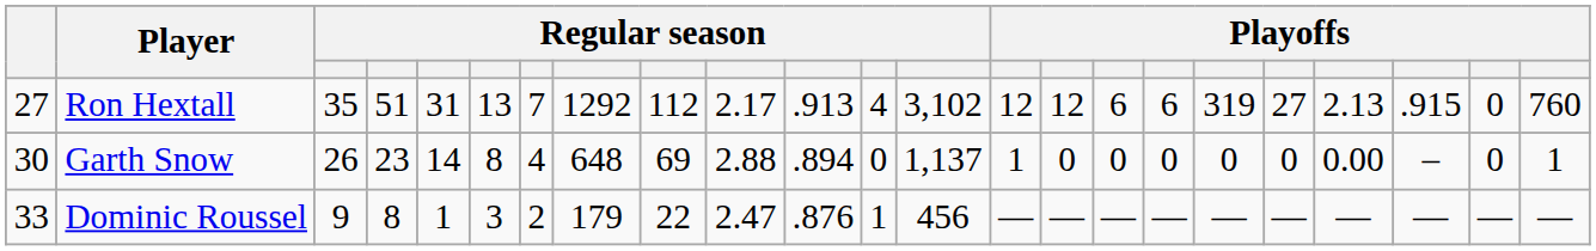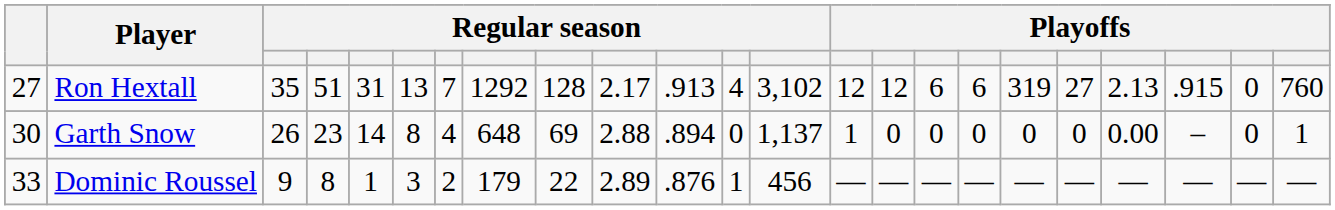Ron Hextall | column 9: 112 -> 128
Dominic Roussel | column 10: 2.47 -> 2.89
